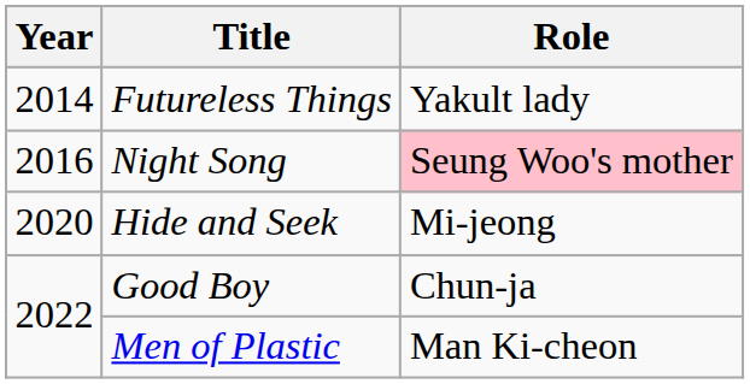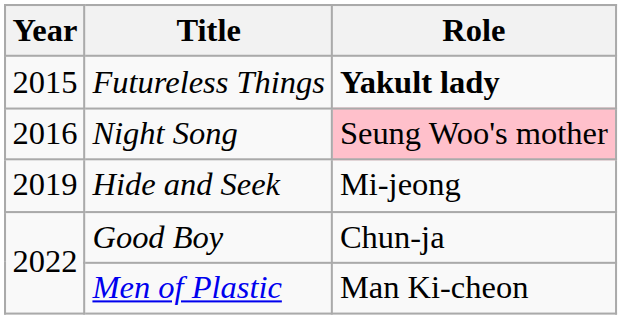Futureless Things | Year: 2014 -> 2015
Futureless Things | Role: normal -> bold
Hide and Seek | Year: 2020 -> 2019
